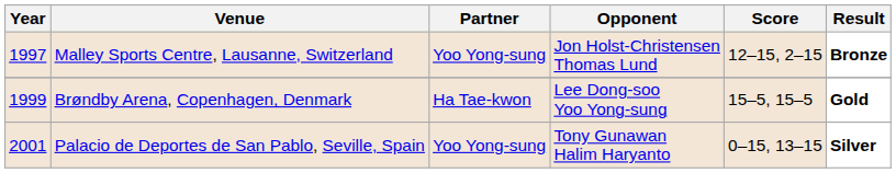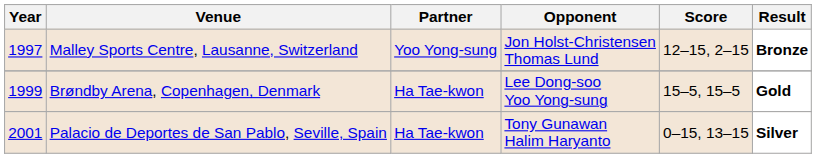Palacio de Deportes de San Pablo, Seville, Spain | Partner: Yoo Yong-sung -> Ha Tae-kwon
